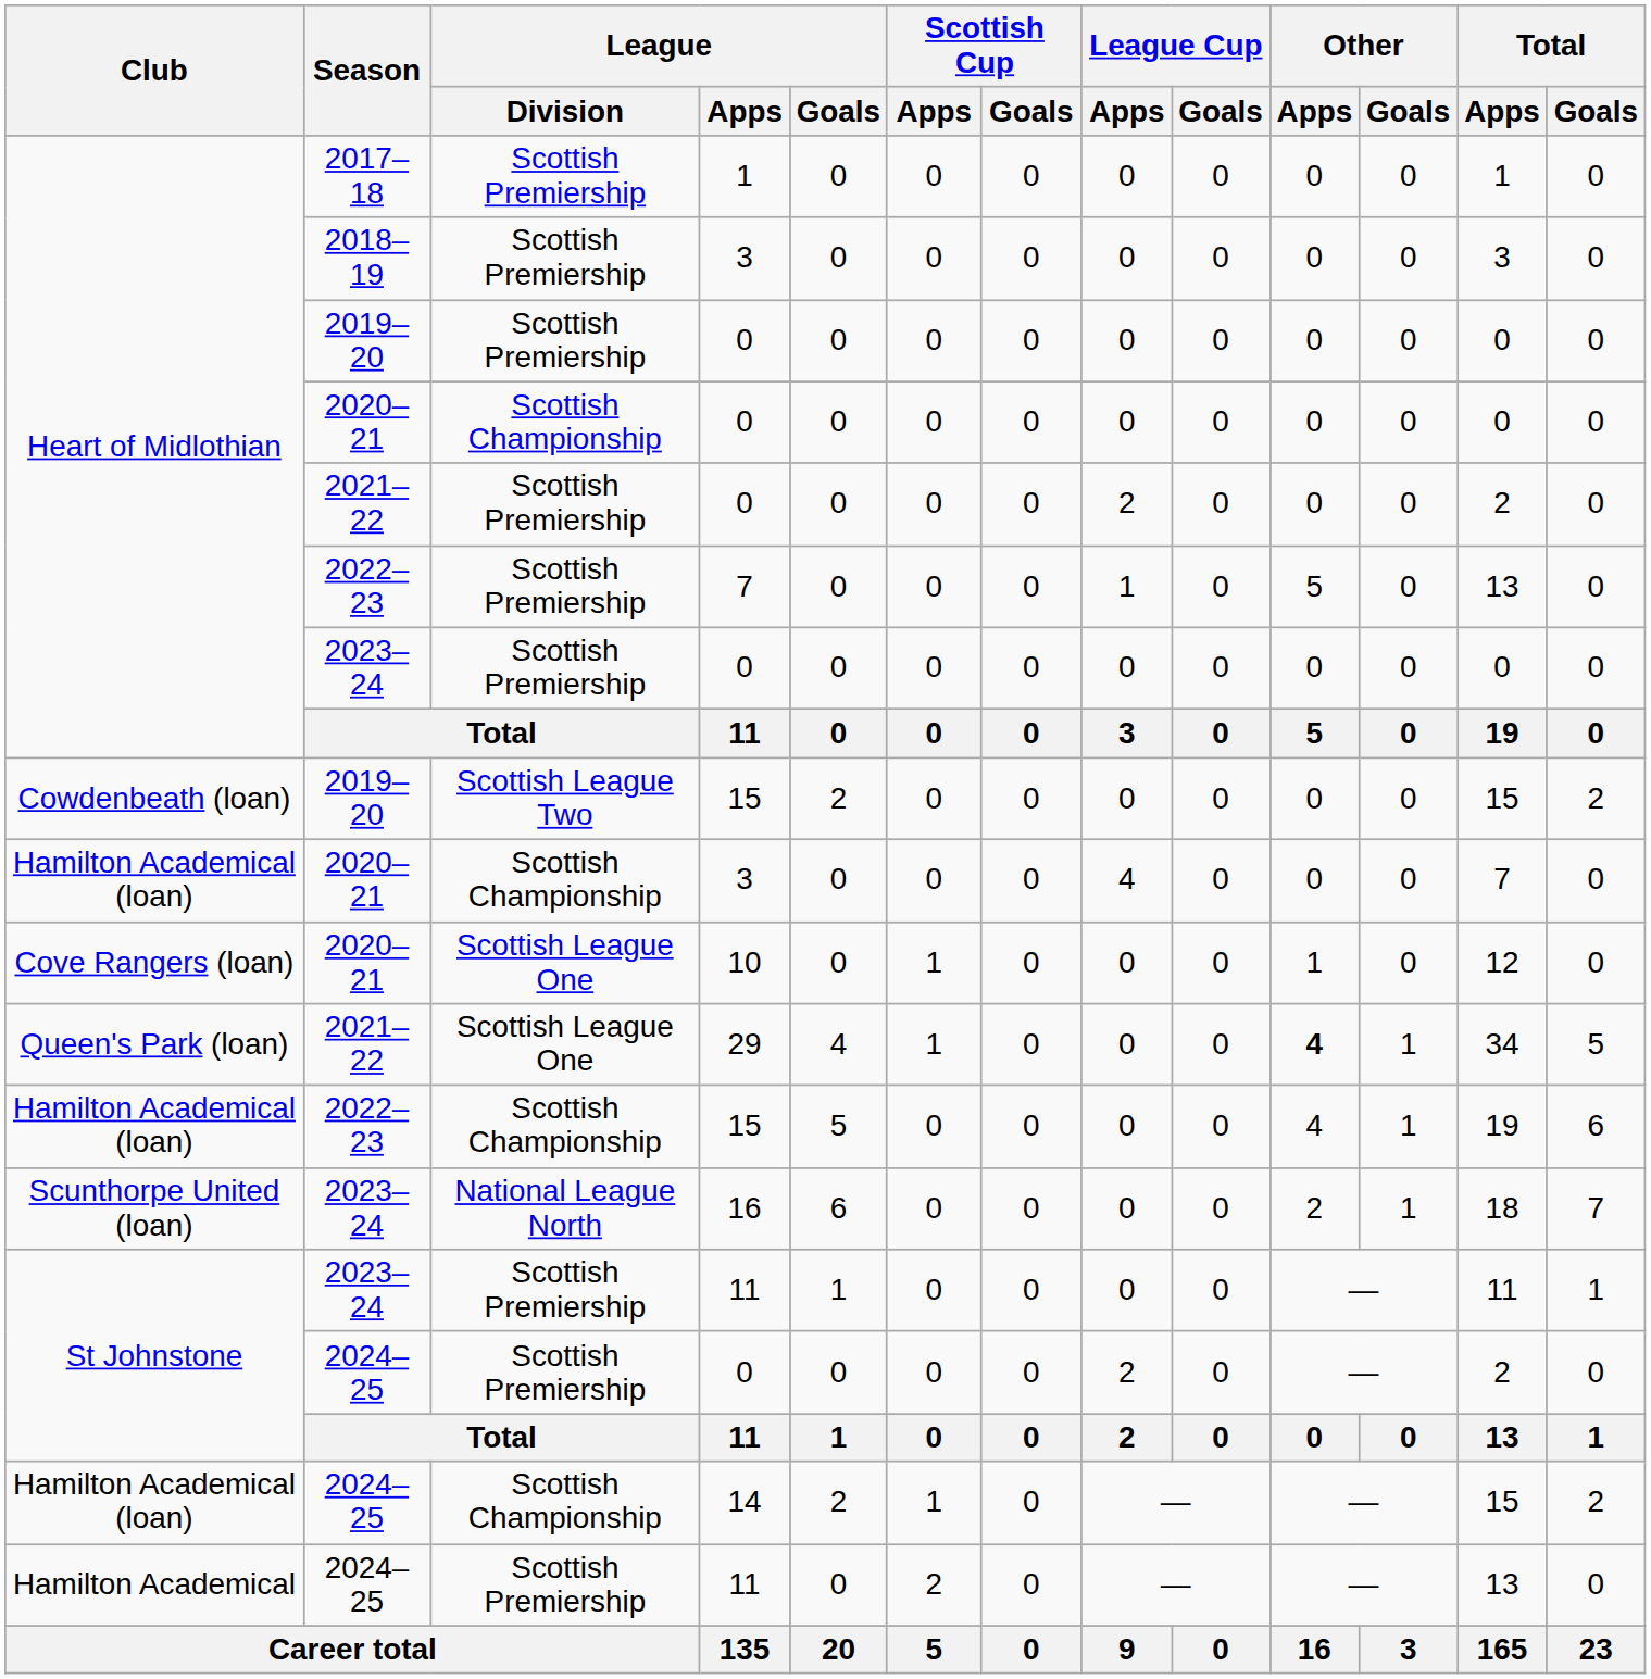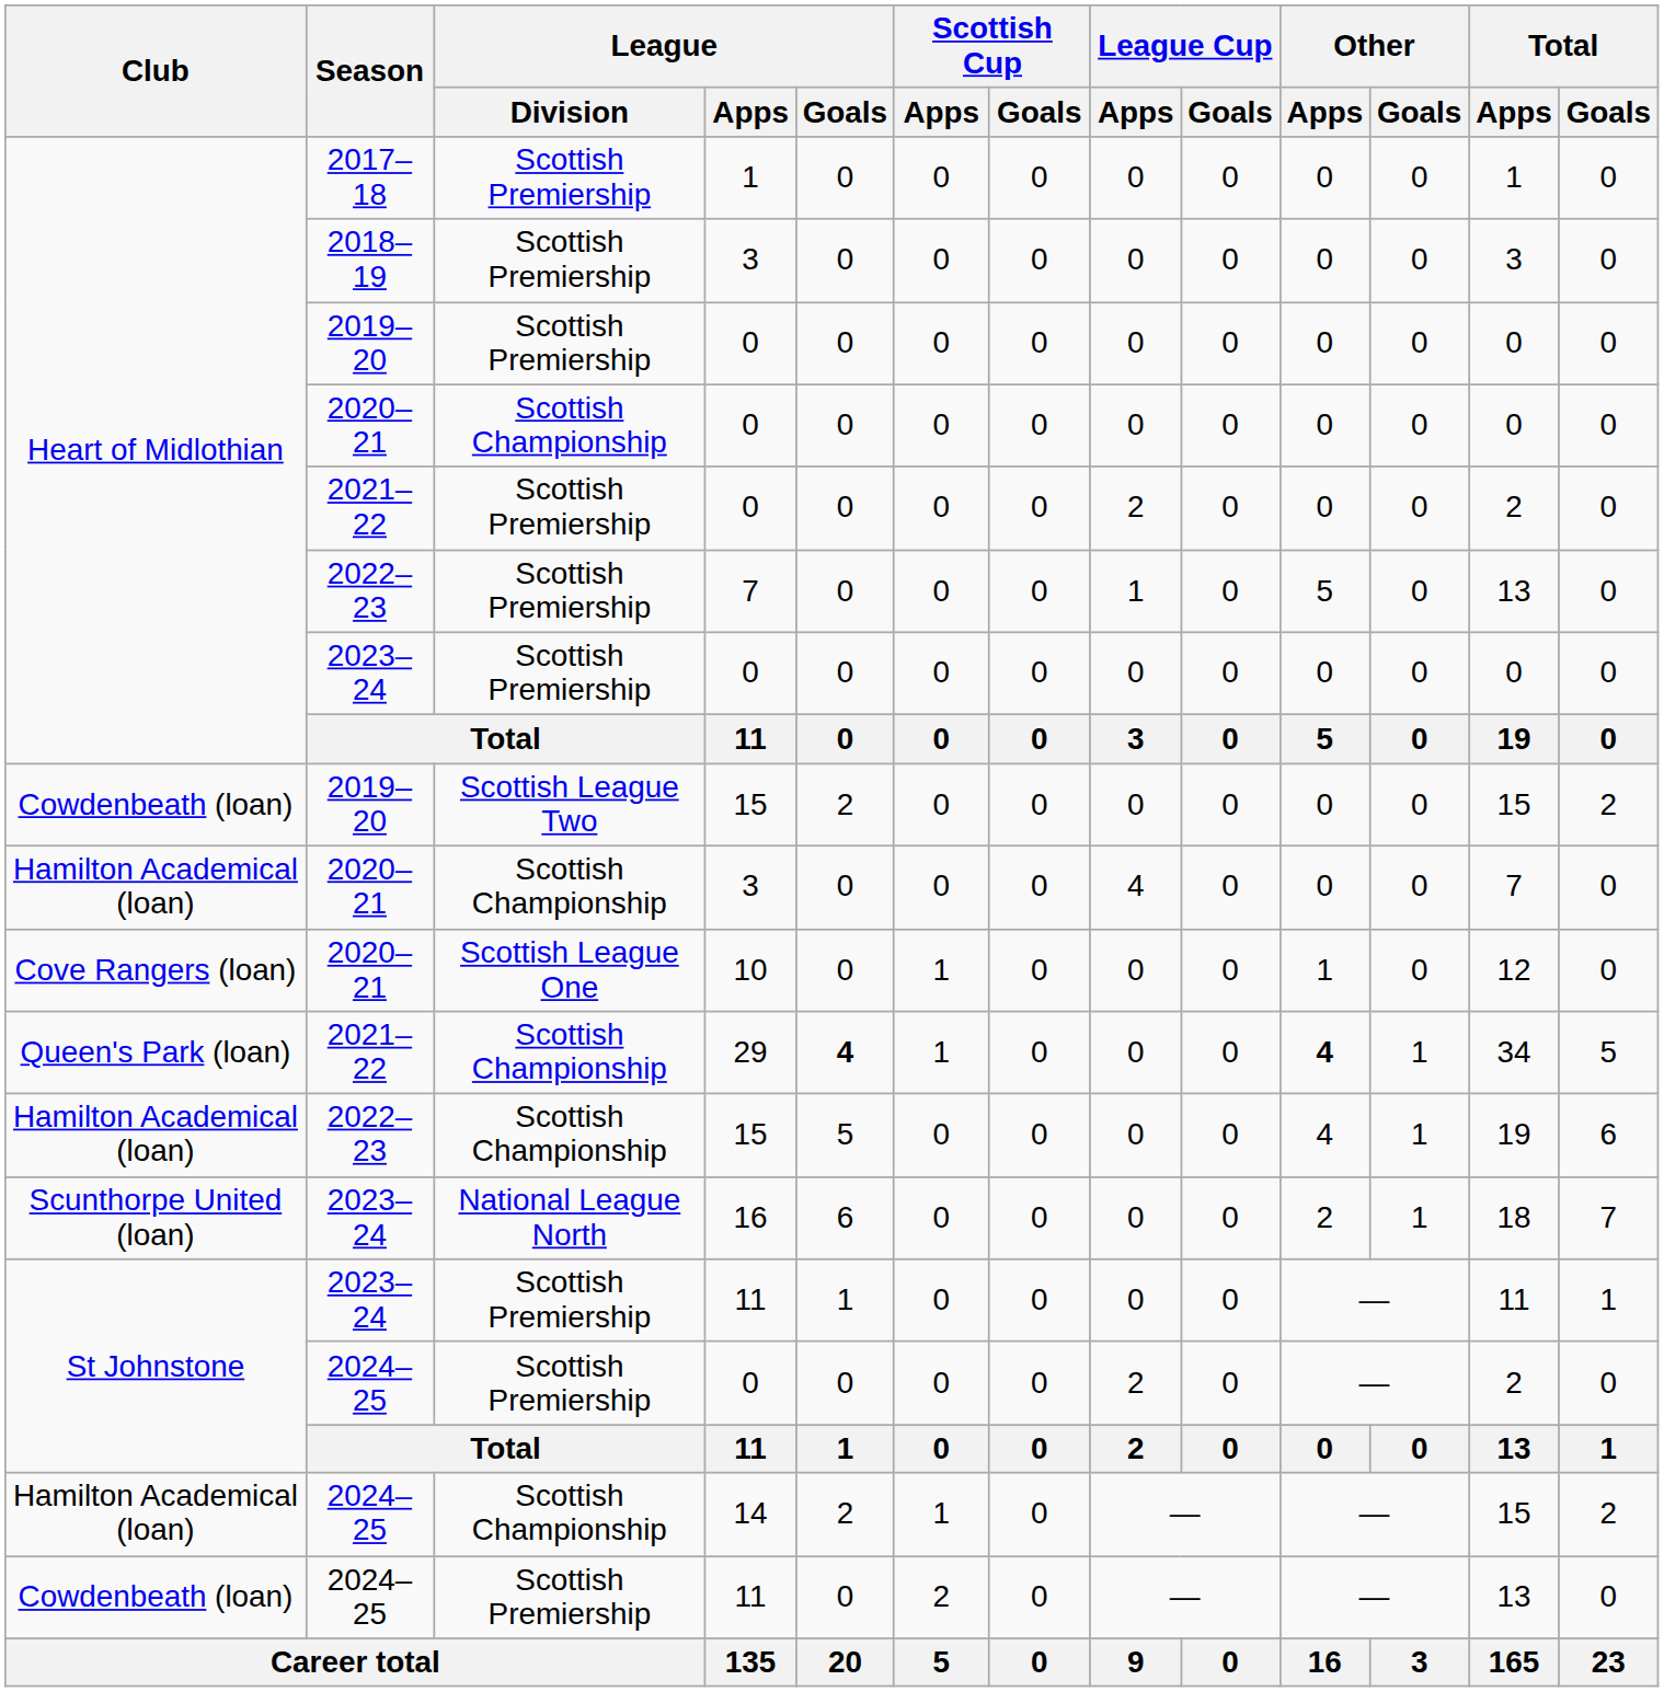29 | League / Division: Scottish League One -> Scottish Championship
29 | League / Goals: normal -> bold
2024–25 / 11 | Club: Hamilton Academical -> Cowdenbeath (loan)
